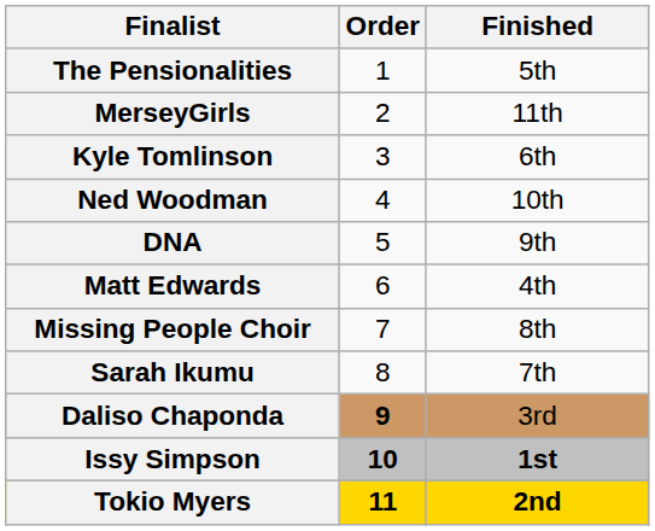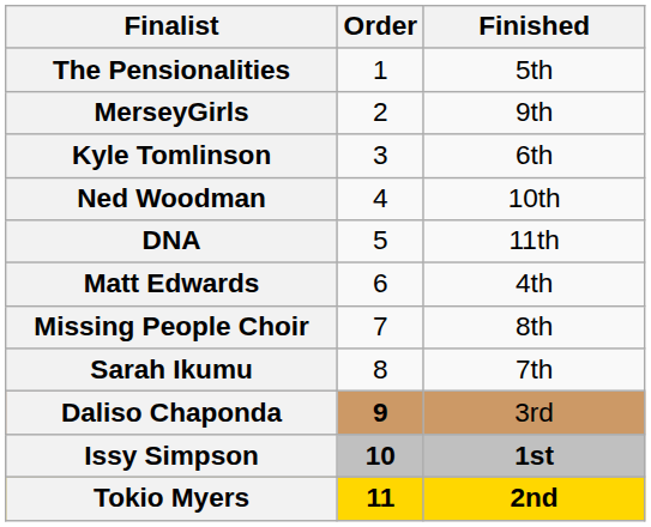MerseyGirls | Finished: 11th -> 9th
DNA | Finished: 9th -> 11th
